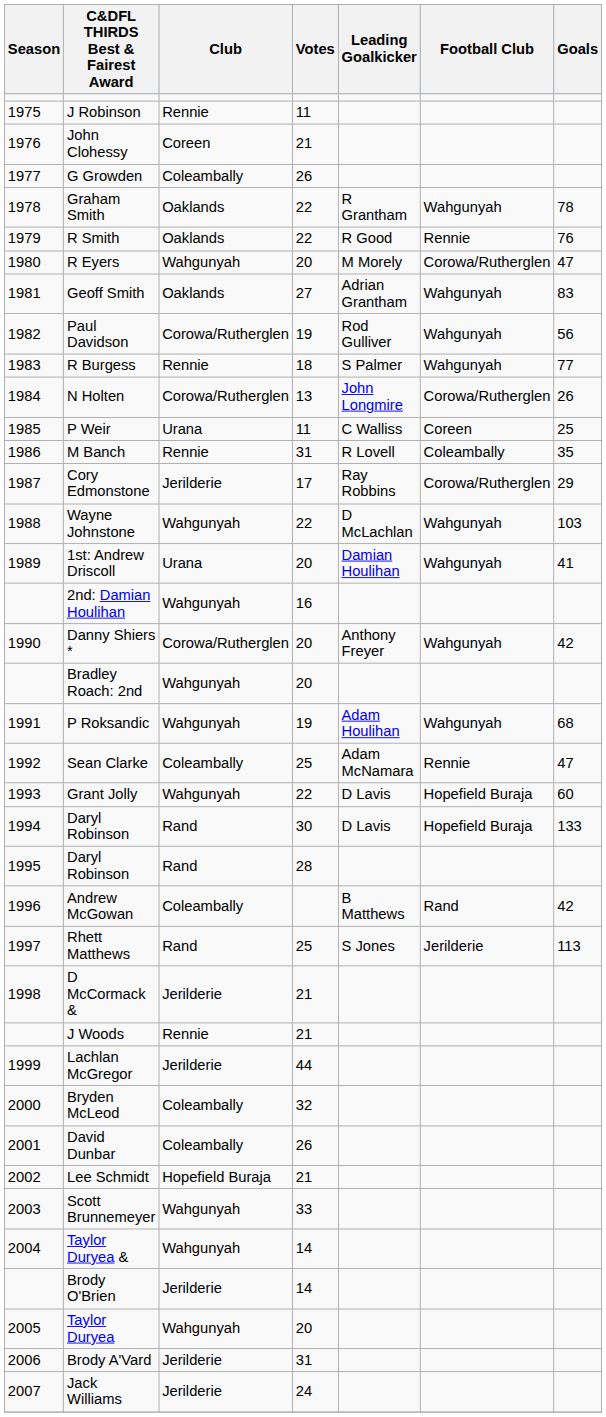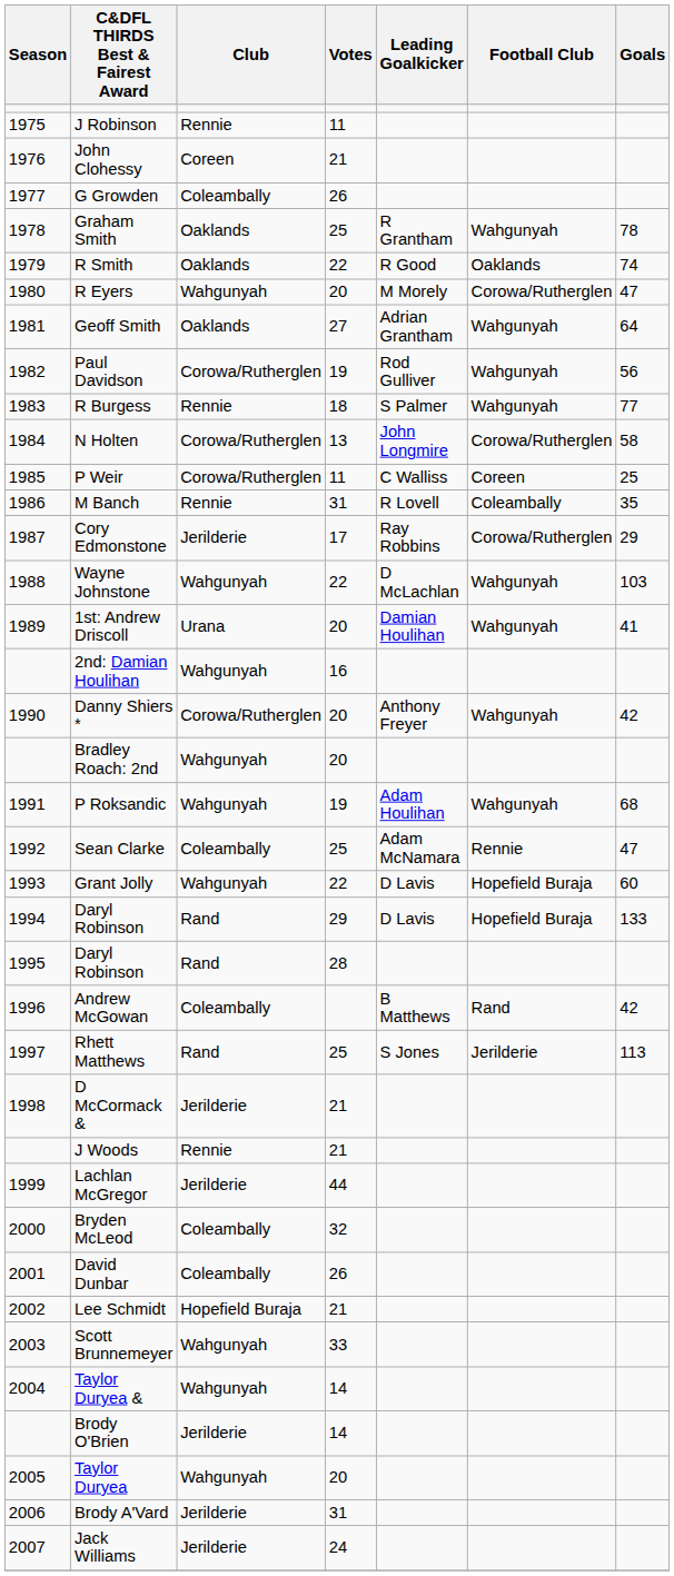Graham Smith | Votes: 22 -> 25
R Smith | Football Club: Rennie -> Oaklands
R Smith | Goals: 76 -> 74
Geoff Smith | Goals: 83 -> 64
N Holten | Goals: 26 -> 58
P Weir | Club: Urana -> Corowa/Rutherglen
1994 / Daryl Robinson | Votes: 30 -> 29
